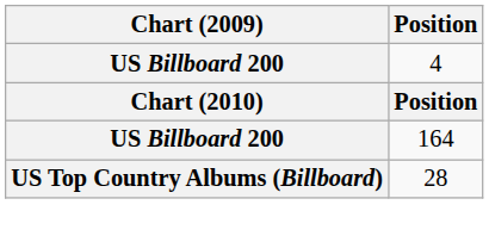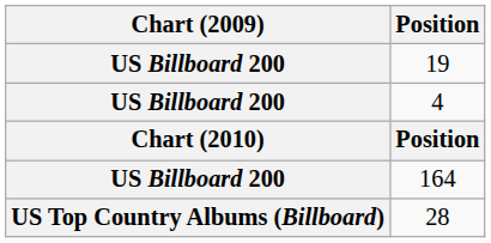+ row: US Billboard 200 | 19
